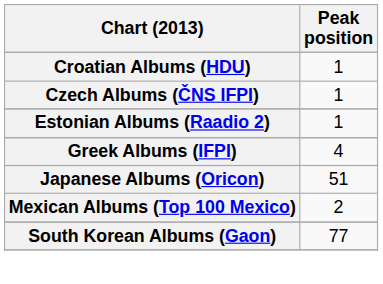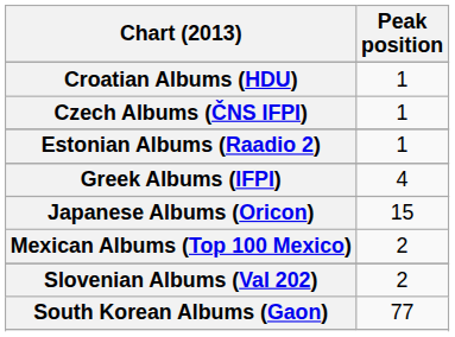Japanese Albums (Oricon) | Peak position: 51 -> 15
+ row: Slovenian Albums (Val 202) | 2
